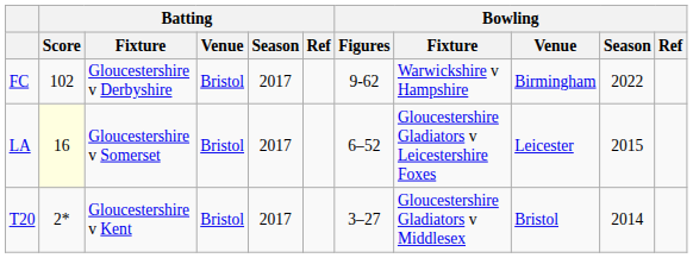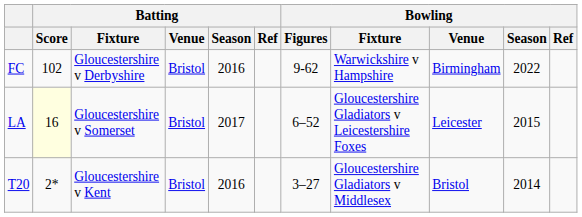FC | Batting / Season: 2017 -> 2016
T20 | Batting / Season: 2017 -> 2016
